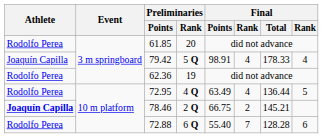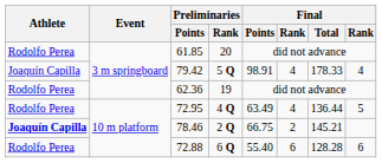72.88 | column 6: 7 -> 6
